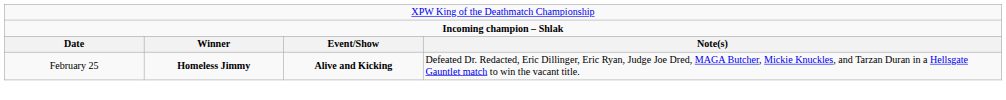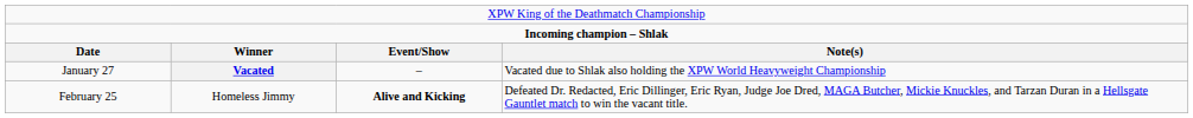+ row: January 27 | Vacated | – | Vacated due to Shlak also holding the XPW World Heavyweight Championship
February 25 | column 2: bold -> normal
